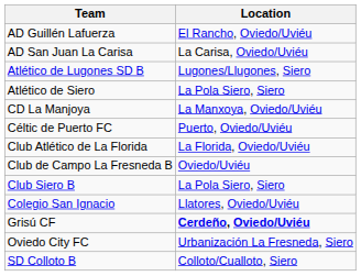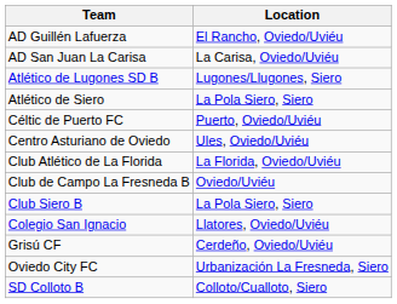- row: CD La Manjoya | La Manxoya, Oviedo/Uviéu
+ row: Centro Asturiano de Oviedo | Ules, Oviedo/Uviéu
Grisú CF | Location: bold -> normal
